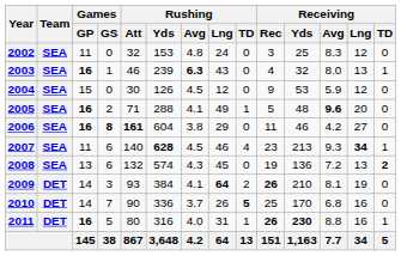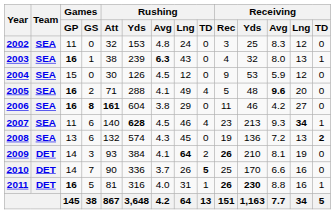2003 | Rushing / Att: 46 -> 38
2005 | Rushing / TD: 1 -> 4
2010 | Receiving / Avg: 6.8 -> 6.6
2011 | Rushing / Att: 80 -> 81
